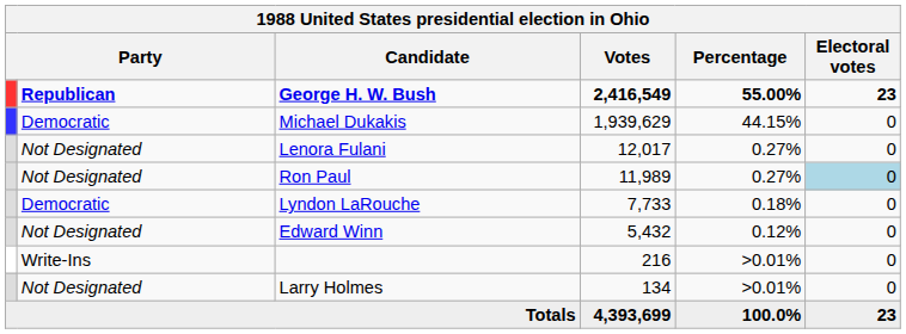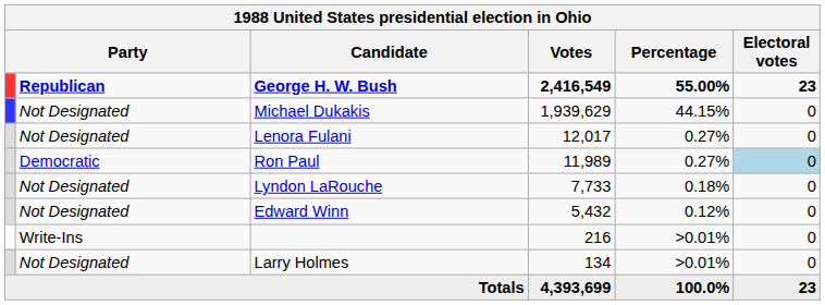Michael Dukakis | column 2: Democratic -> Not Designated
Ron Paul | column 2: Not Designated -> Democratic
Lyndon LaRouche | column 2: Democratic -> Not Designated
